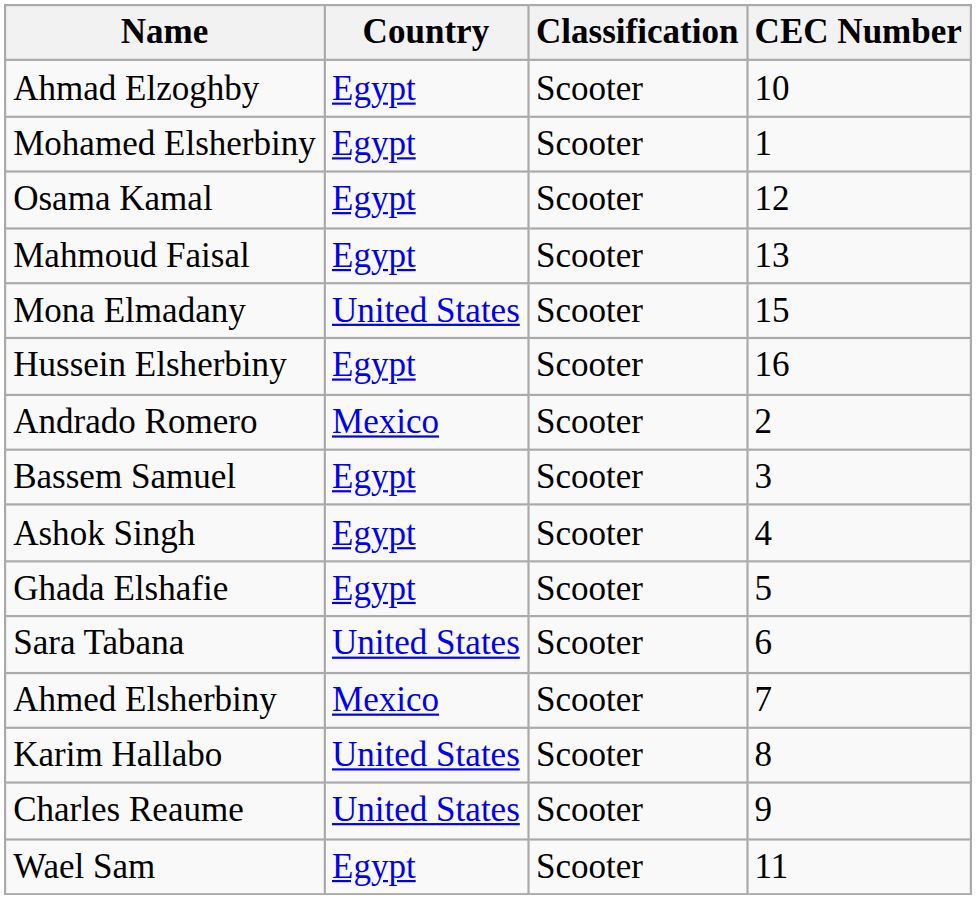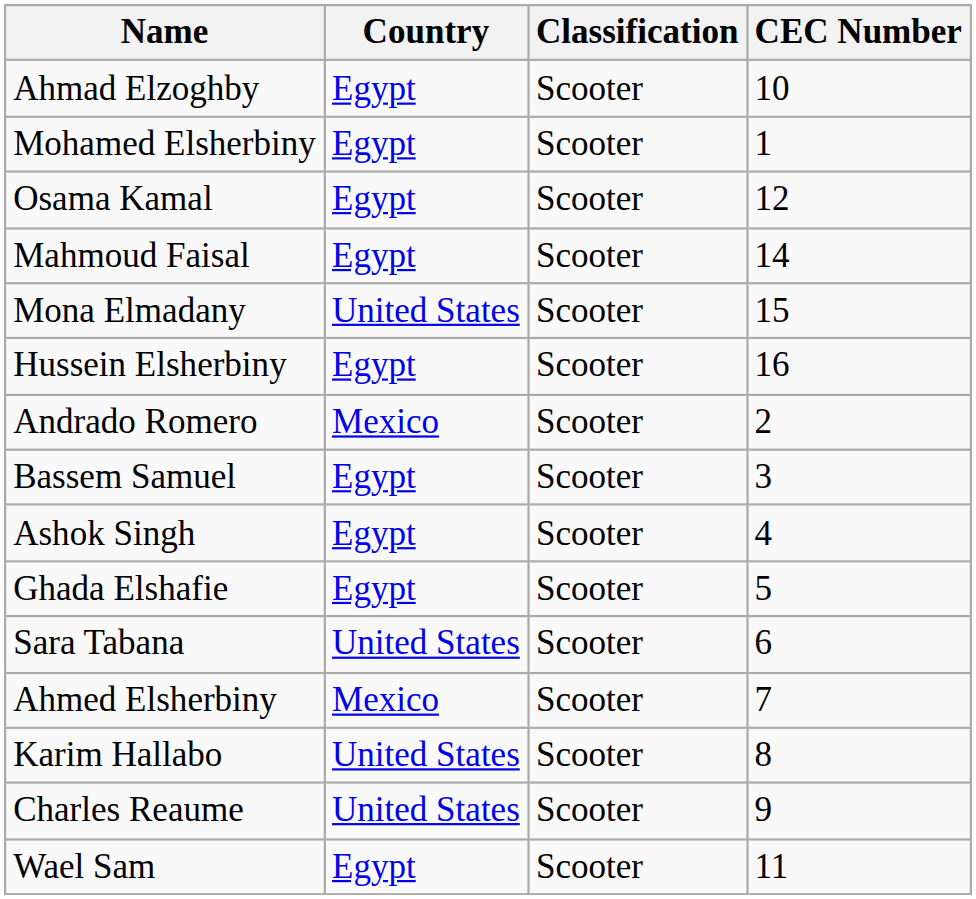Mahmoud Faisal | CEC Number: 13 -> 14
